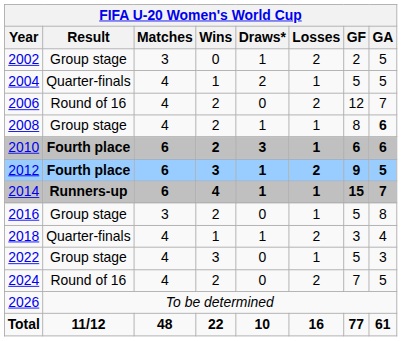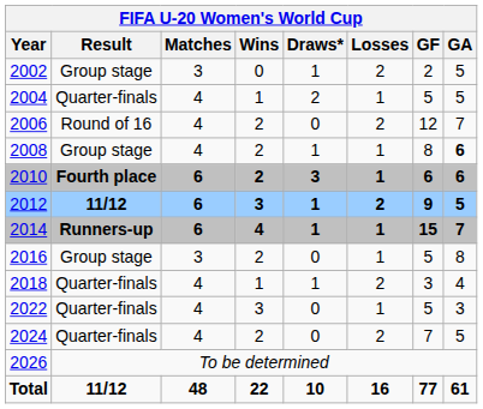2012 | Result: Fourth place -> 11/12
2022 | Result: Group stage -> Quarter-finals
2024 | Result: Round of 16 -> Quarter-finals
